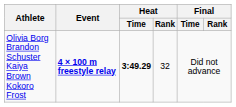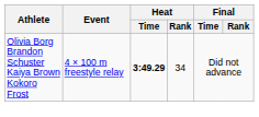Olivia Borg Brandon Schuster Kaiya Brown Kokoro Frost | Event: bold -> normal
Olivia Borg Brandon Schuster Kaiya Brown Kokoro Frost | Heat / Rank: 32 -> 34
